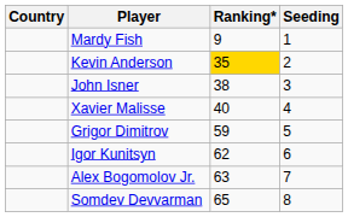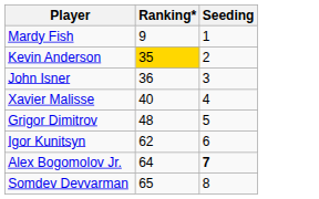- column: Country
John Isner | Ranking*: 38 -> 36
Grigor Dimitrov | Ranking*: 59 -> 48
Alex Bogomolov Jr. | Ranking*: 63 -> 64
Alex Bogomolov Jr. | Seeding: normal -> bold
